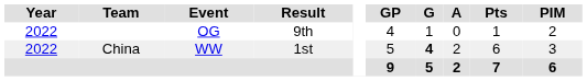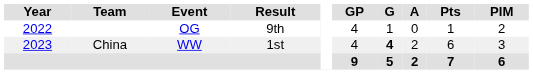China | Year: 2022 -> 2023
China | GP: 5 -> 4
